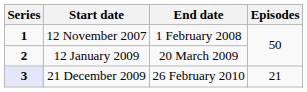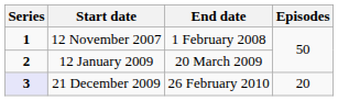21 December 2009 | Episodes: 21 -> 20
